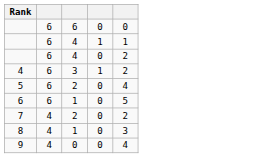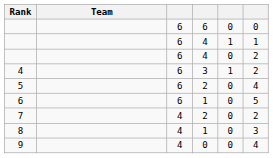+ column: Team
